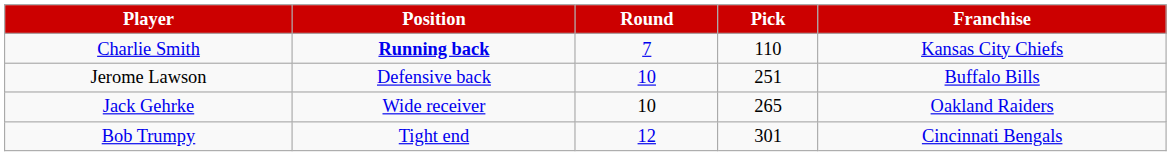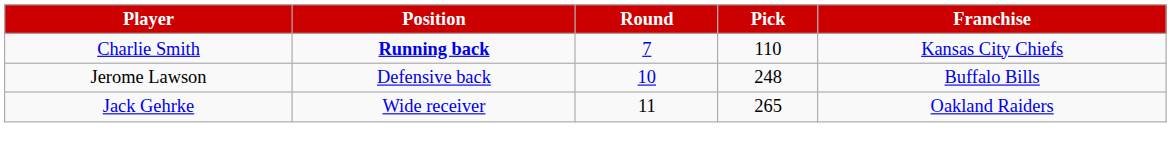Jerome Lawson | Pick: 251 -> 248
Jack Gehrke | Round: 10 -> 11
- row: Bob Trumpy | Tight end | 12 | 301 | Cincinnati Bengals
